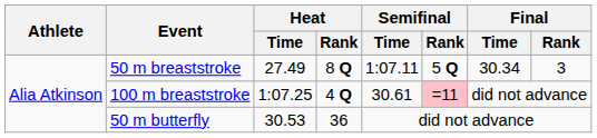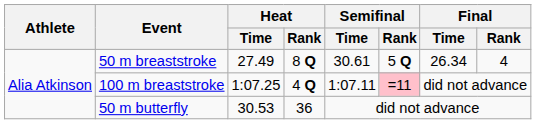50 m breaststroke | Semifinal / Time: 1:07.11 -> 30.61
50 m breaststroke | Final / Time: 30.34 -> 26.34
50 m breaststroke | Final / Rank: 3 -> 4
100 m breaststroke | Semifinal / Time: 30.61 -> 1:07.11
